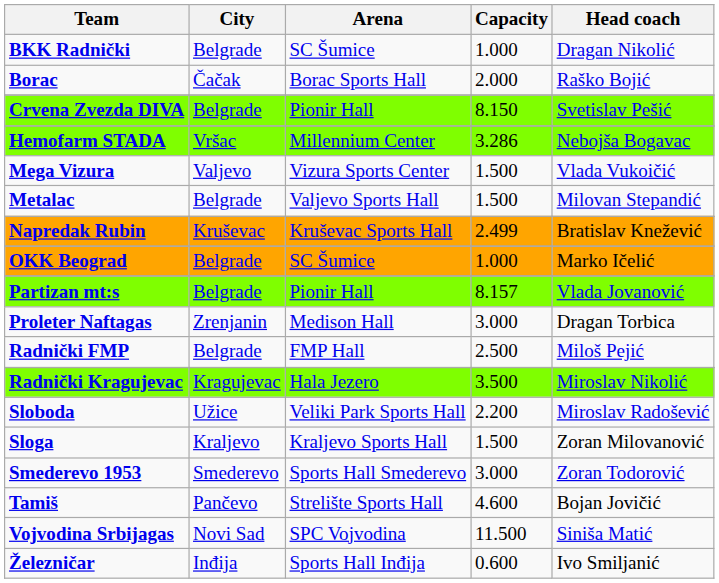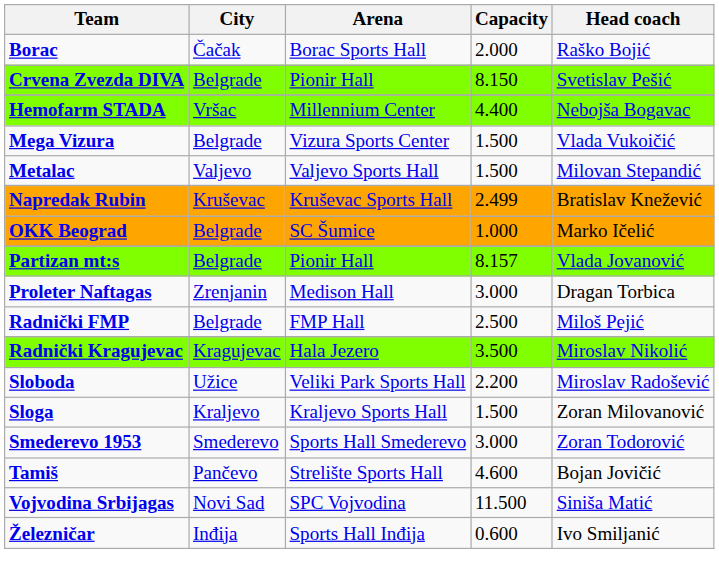- row: BKK Radnički | Belgrade | SC Šumice | 1.000 | Dragan Nikolić
Hemofarm STADA | Capacity: 3.286 -> 4.400
Mega Vizura | City: Valjevo -> Belgrade
Metalac | City: Belgrade -> Valjevo
